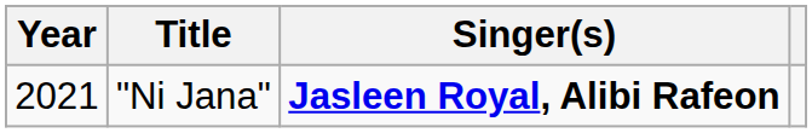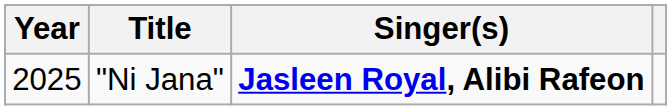"Ni Jana" | Year: 2021 -> 2025
